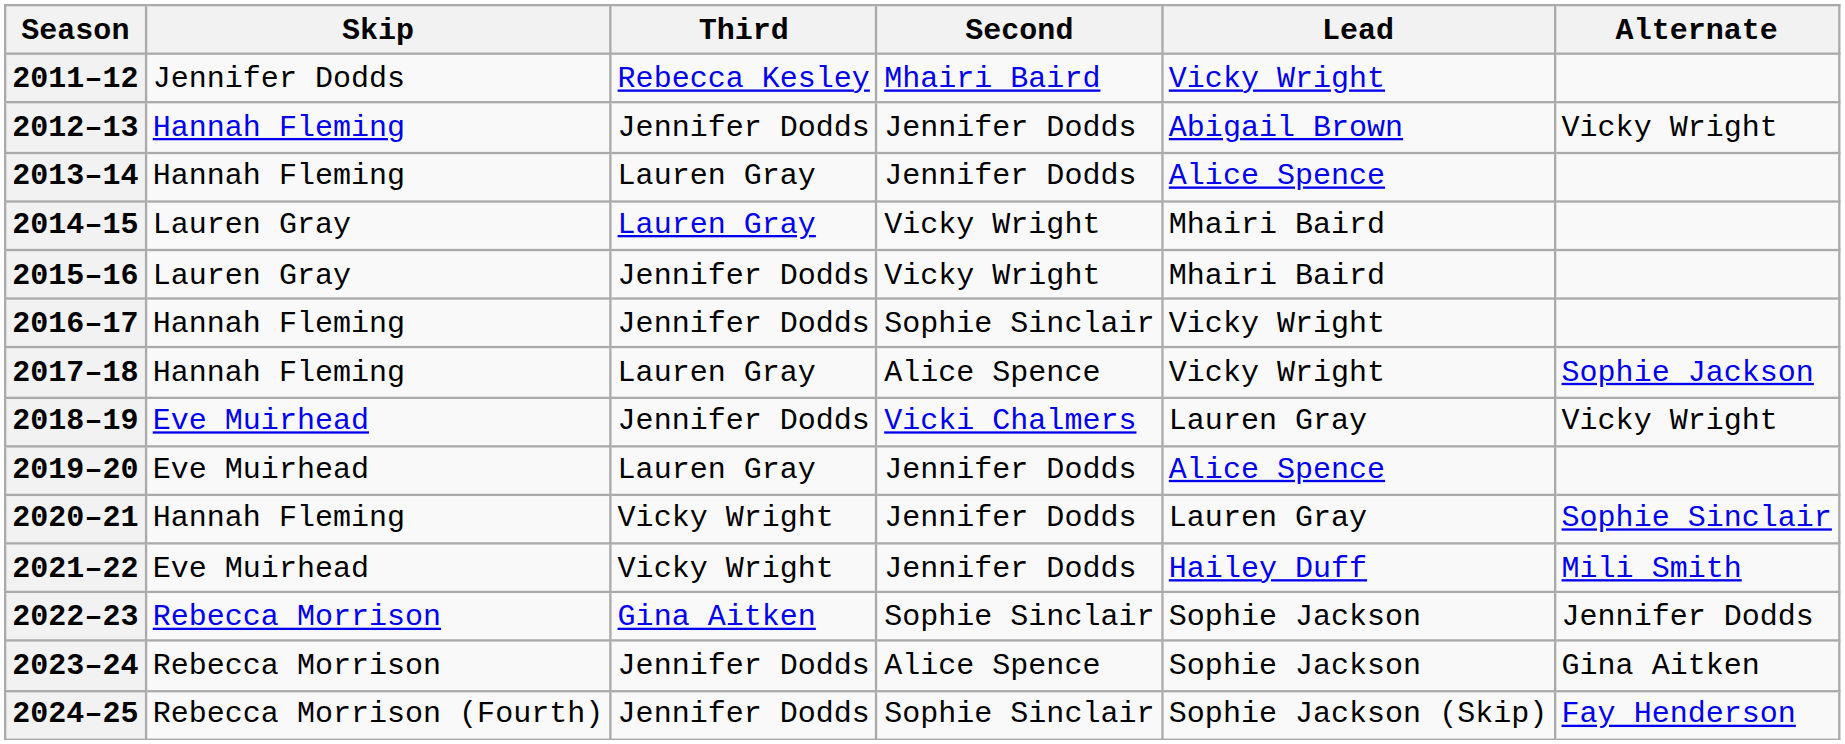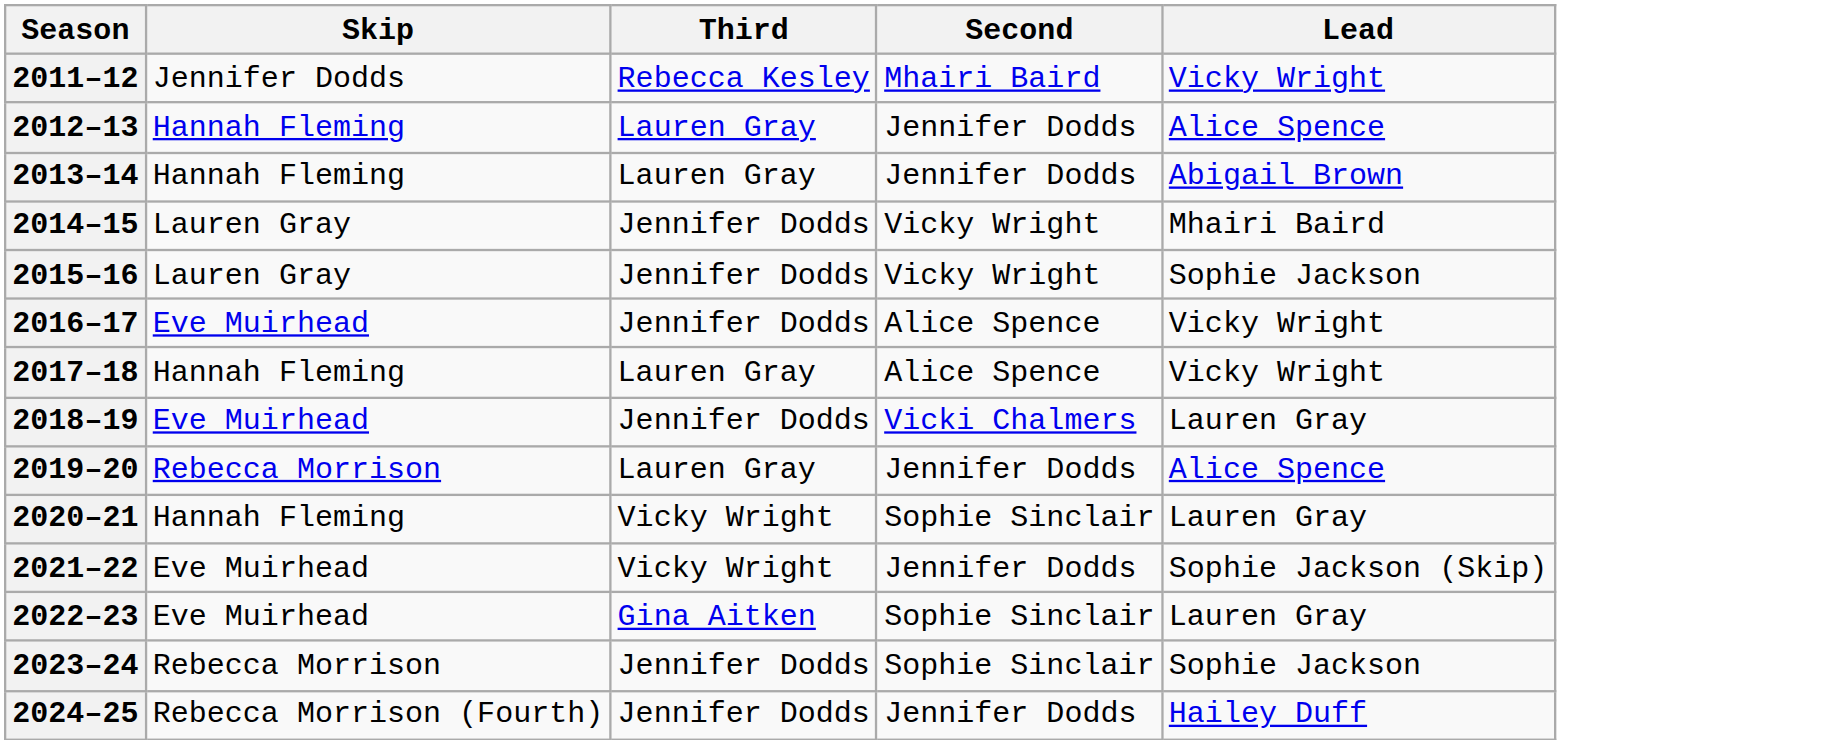- column: Alternate | Vicky Wright | Sophie Jackson | Vicky Wright | Sophie Sinclair | Mili Smith | Jennifer Dodds | Gina Aitken | Fay Henderson
2012–13 | Third: Jennifer Dodds -> Lauren Gray
2012–13 | Lead: Abigail Brown -> Alice Spence
2013–14 | Lead: Alice Spence -> Abigail Brown
2014–15 | Third: Lauren Gray -> Jennifer Dodds
2015–16 | Lead: Mhairi Baird -> Sophie Jackson
2016–17 | Skip: Hannah Fleming -> Eve Muirhead
2016–17 | Second: Sophie Sinclair -> Alice Spence
2019–20 | Skip: Eve Muirhead -> Rebecca Morrison
2020–21 | Second: Jennifer Dodds -> Sophie Sinclair
2021–22 | Lead: Hailey Duff -> Sophie Jackson (Skip)
2022–23 | Skip: Rebecca Morrison -> Eve Muirhead
2022–23 | Lead: Sophie Jackson -> Lauren Gray
2023–24 | Second: Alice Spence -> Sophie Sinclair
2024–25 | Second: Sophie Sinclair -> Jennifer Dodds
2024–25 | Lead: Sophie Jackson (Skip) -> Hailey Duff
